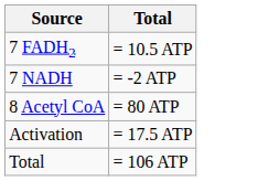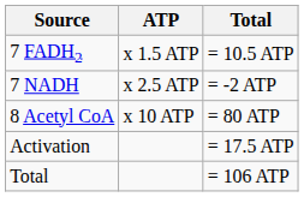+ column: ATP | x 1.5 ATP | x 2.5 ATP | x 10 ATP
